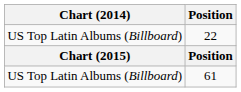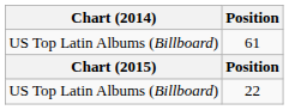rows swapped: 22 <-> 61
